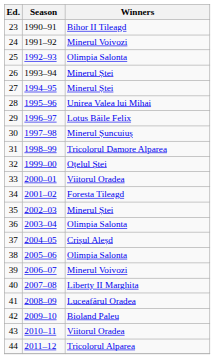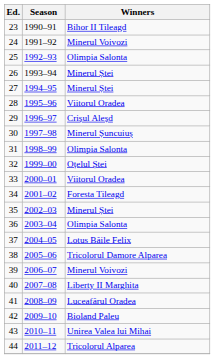28 | Winners: Unirea Valea lui Mihai -> Viitorul Oradea
29 | Winners: Lotus Băile Felix -> Crișul Aleșd
31 | Winners: Tricolorul Damore Alparea -> Olimpia Salonta
37 | Winners: Crișul Aleșd -> Lotus Băile Felix
38 | Winners: Olimpia Salonta -> Tricolorul Damore Alparea
43 | Winners: Viitorul Oradea -> Unirea Valea lui Mihai
